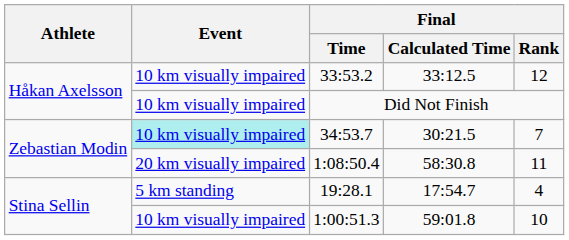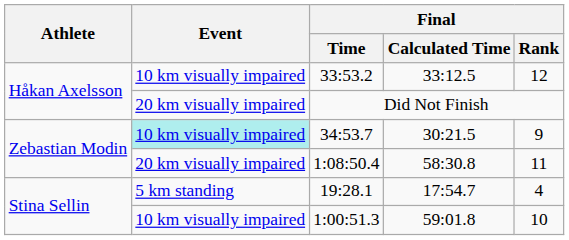Did Not Finish | Event: 10 km visually impaired -> 20 km visually impaired
34:53.7 | Final / Rank: 7 -> 9
